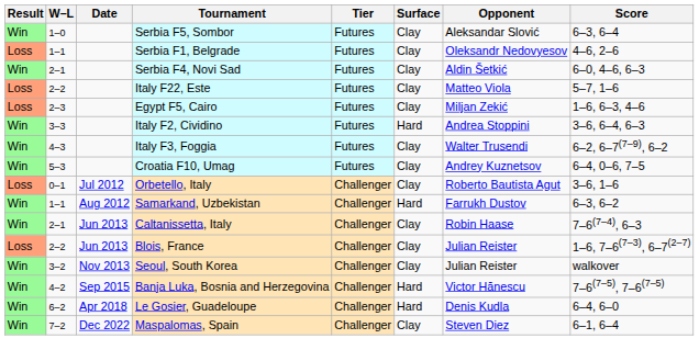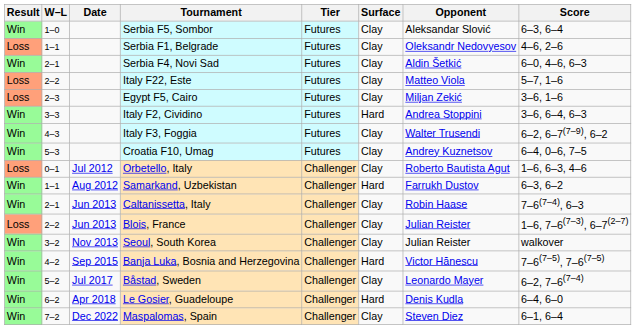Egypt F5, Cairo | Score: 1–6, 6–3, 4–6 -> 3–6, 1–6
Orbetello, Italy | Score: 3–6, 1–6 -> 1–6, 6–3, 4–6
+ row: Win | 5–2 | Jul 2017 | Båstad, Sweden | Challenger | Clay | Leonardo Mayer | 6–2, 7–6(7–4)
